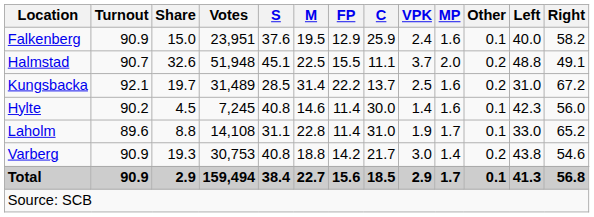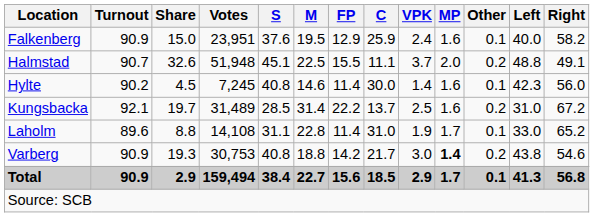rows swapped: Hylte <-> Kungsbacka
Varberg | MP: normal -> bold
